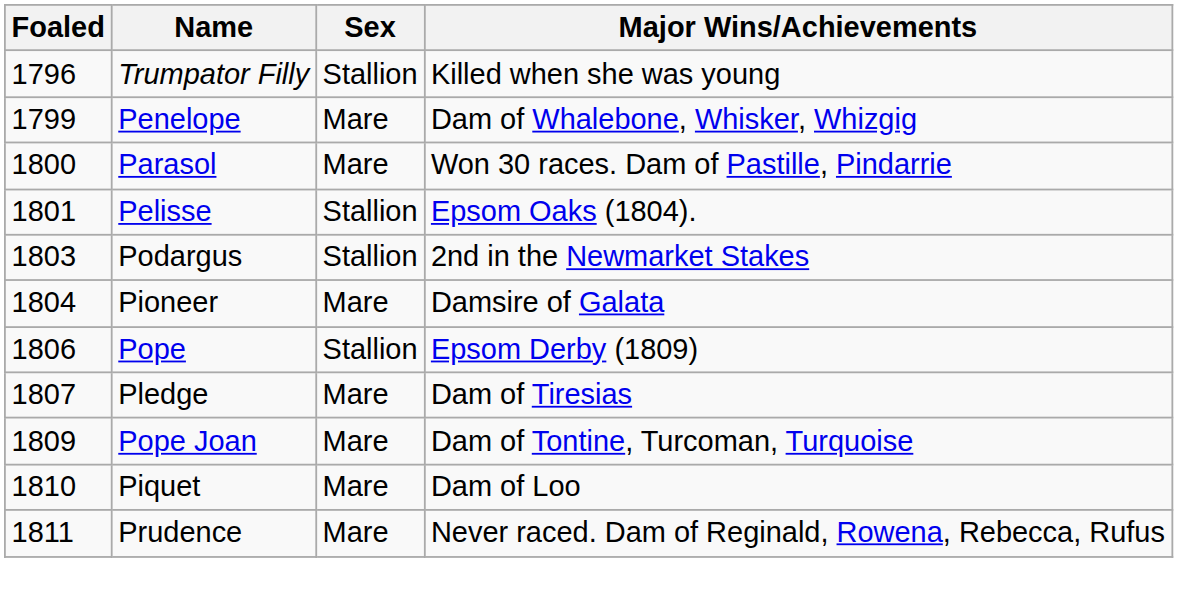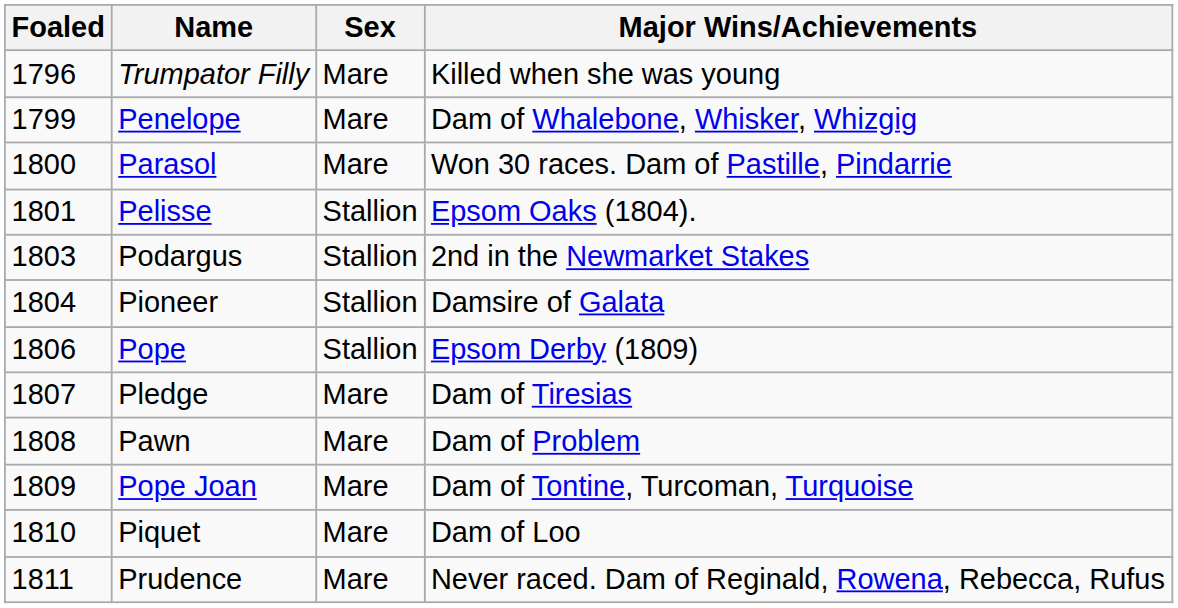Trumpator Filly | Sex: Stallion -> Mare
Pioneer | Sex: Mare -> Stallion
+ row: 1808 | Pawn | Mare | Dam of Problem
